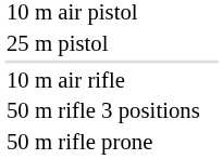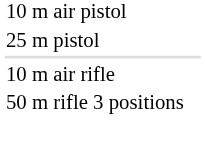- row: 50 m rifle prone
